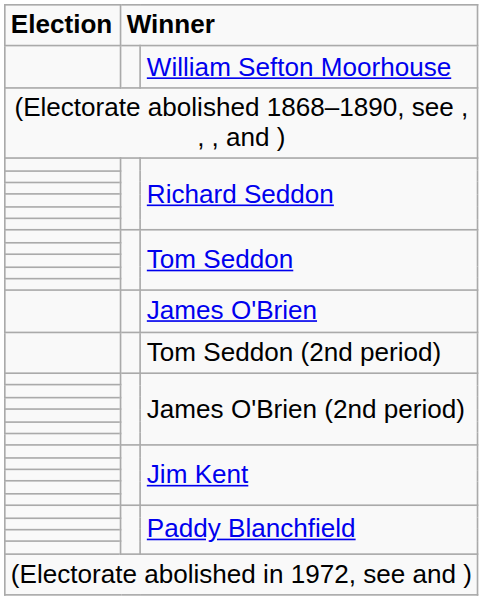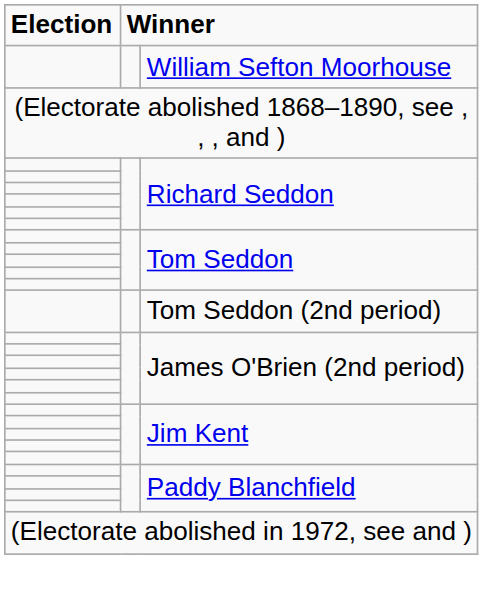- row: James O'Brien
